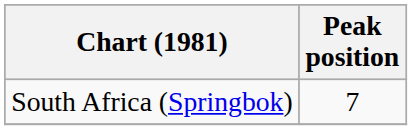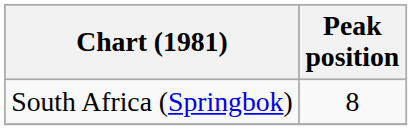South Africa (Springbok) | Peak position: 7 -> 8
